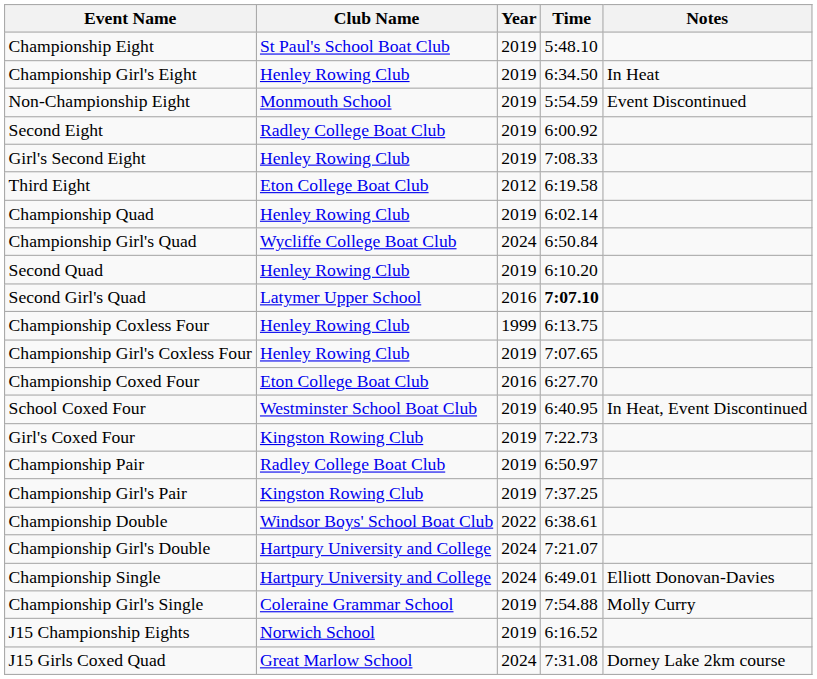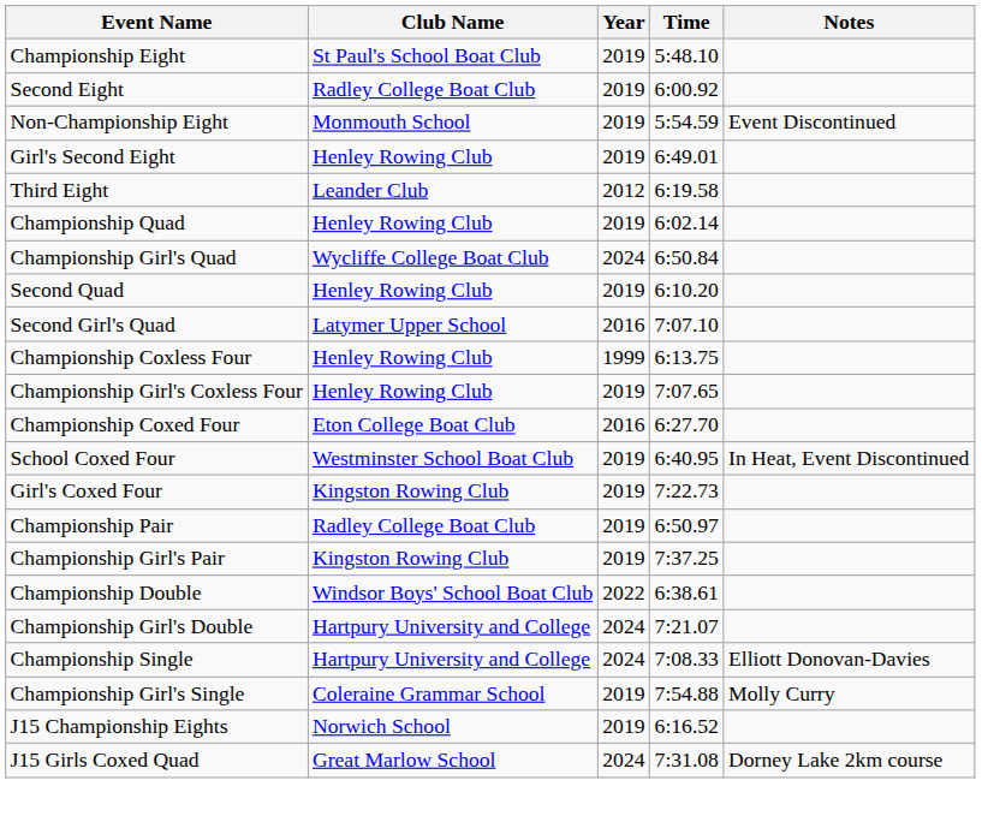- row: Championship Girl's Eight | Henley Rowing Club | 2019 | 6:34.50 | In Heat
rows swapped: Non-Championship Eight <-> Second Eight
Girl's Second Eight | Time: 7:08.33 -> 6:49.01
Third Eight | Club Name: Eton College Boat Club -> Leander Club
Second Girl's Quad | Time: bold -> normal
Championship Single | Time: 6:49.01 -> 7:08.33
